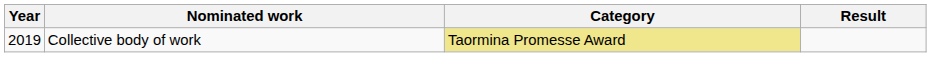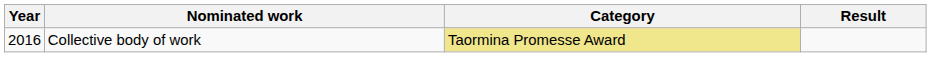Collective body of work | Year: 2019 -> 2016
